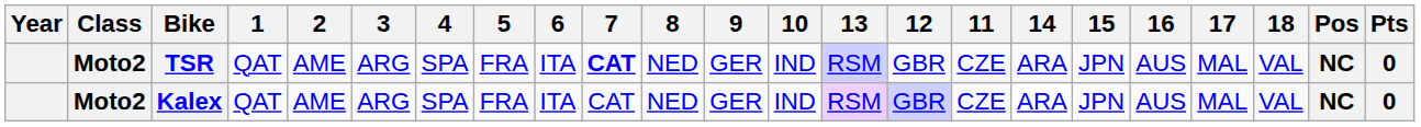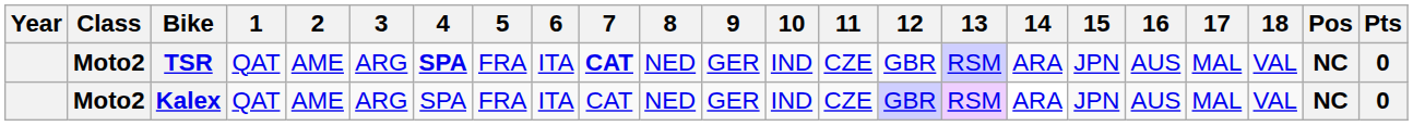columns swapped: 11 <-> 13
TSR | 4: normal -> bold
